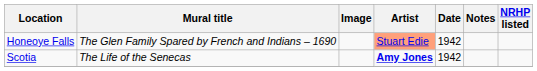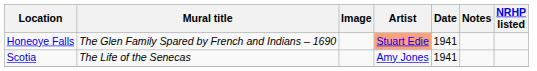Honeoye Falls | Date: 1942 -> 1941
Scotia | Artist: bold -> normal
Scotia | Date: 1942 -> 1941
